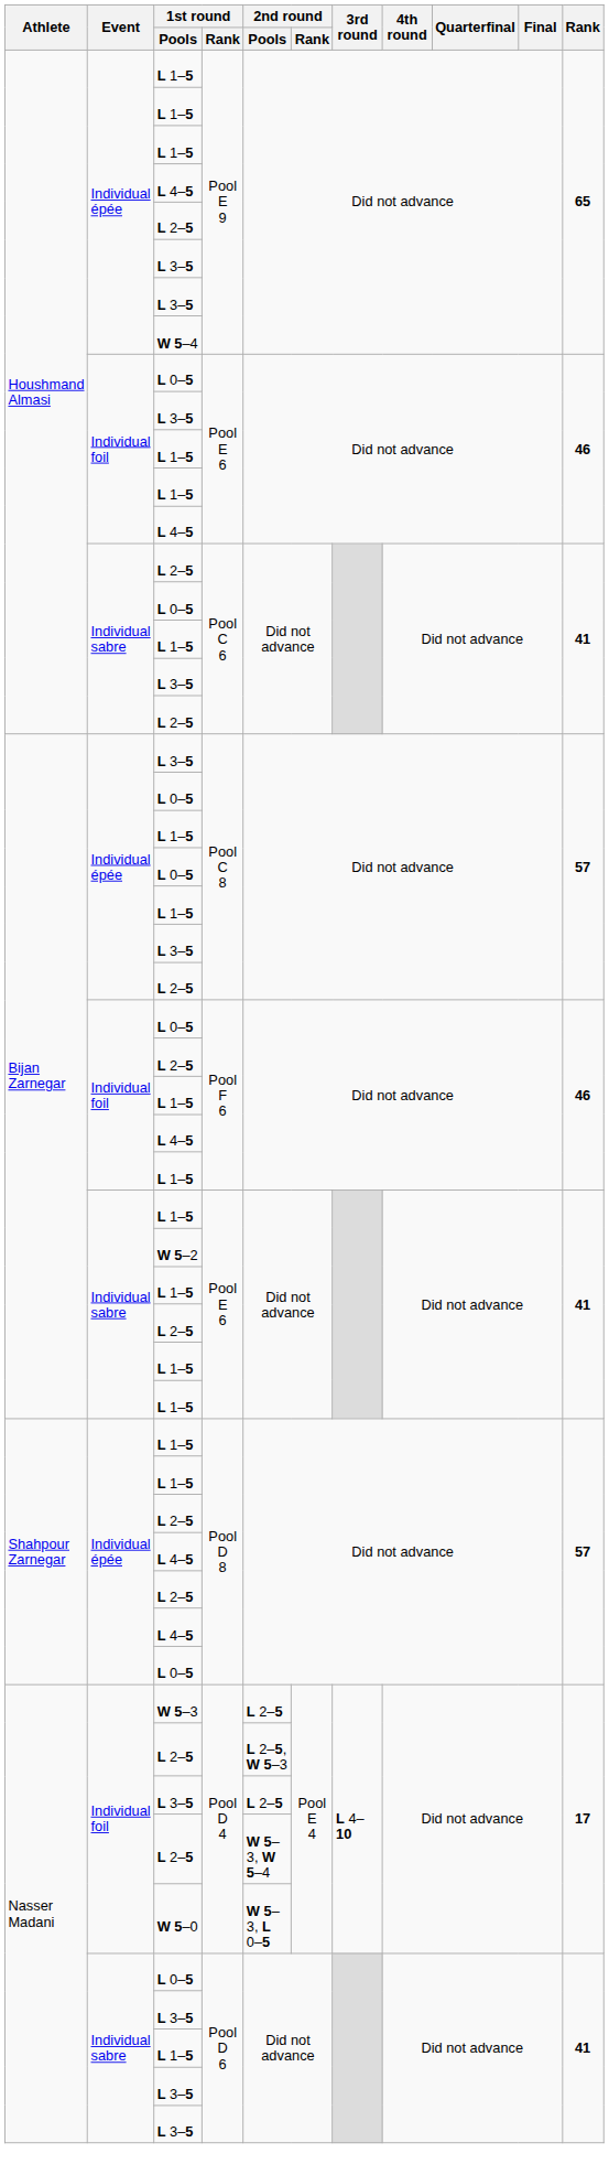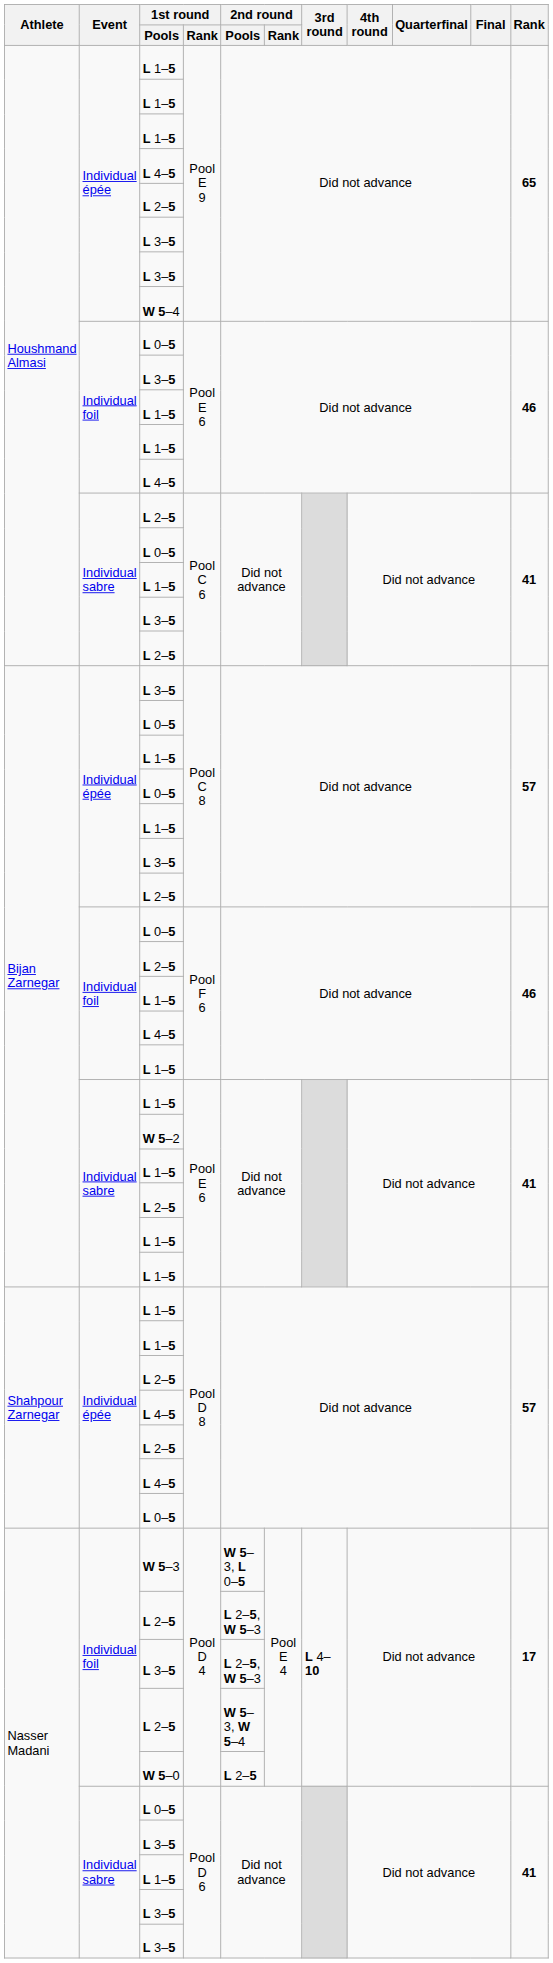W 5–3 | 2nd round / Pools: L 2–5 -> W 5–3, L 0–5
L 3–5 / Pool D 4 | 2nd round / Pools: L 2–5 -> L 2–5, W 5–3
W 5–0 | 2nd round / Pools: W 5–3, L 0–5 -> L 2–5
